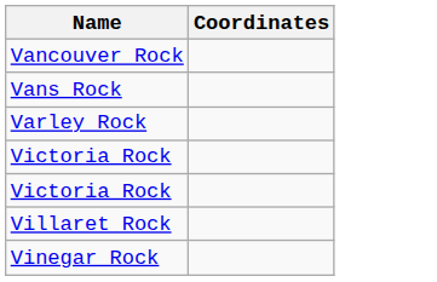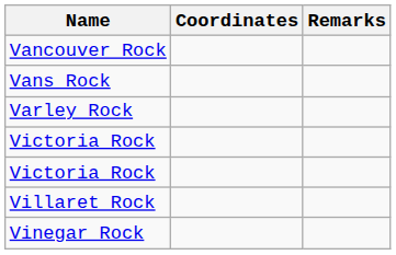+ column: Remarks
